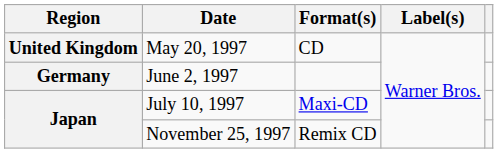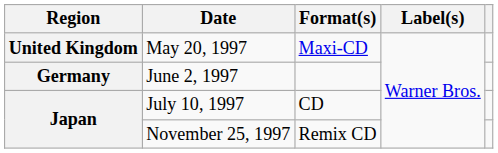May 20, 1997 | Format(s): CD -> Maxi-CD
July 10, 1997 | Format(s): Maxi-CD -> CD
